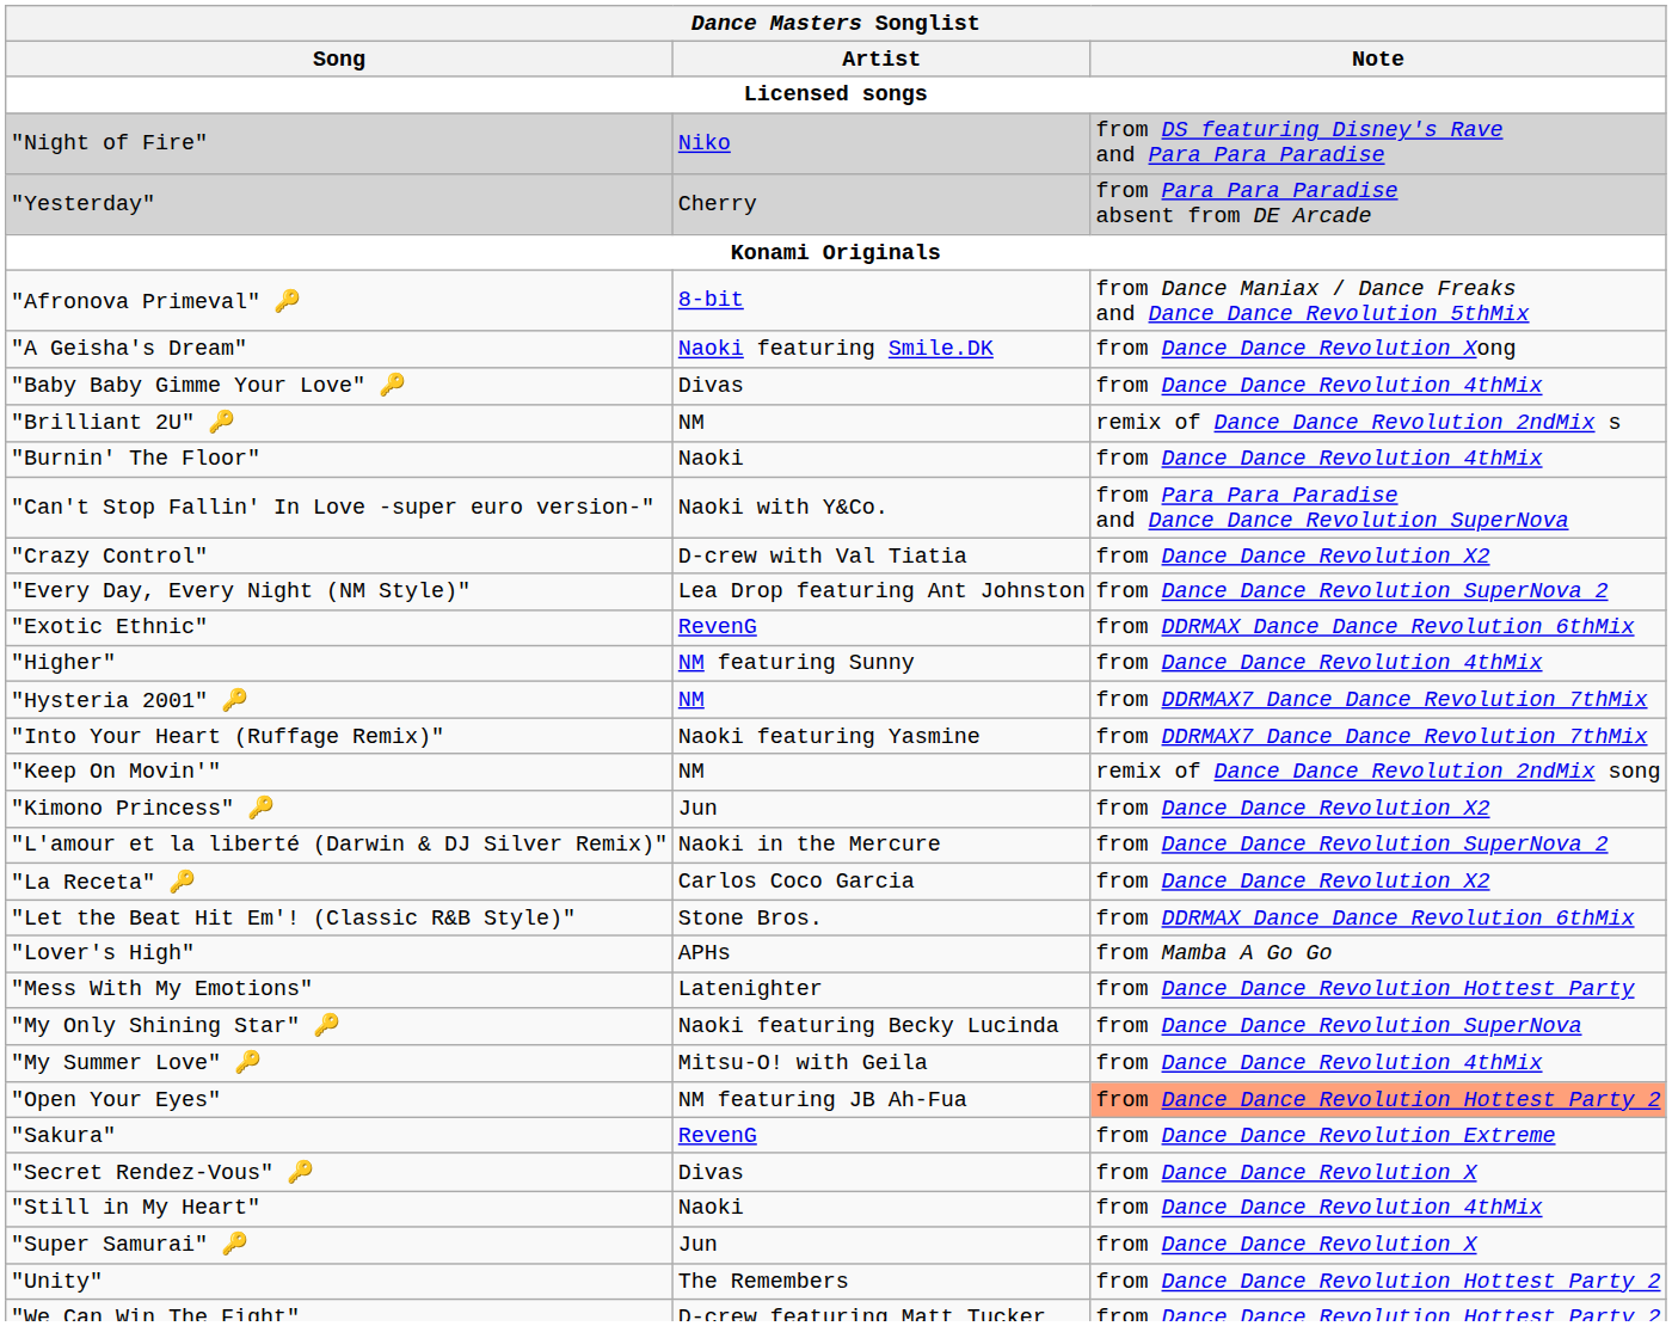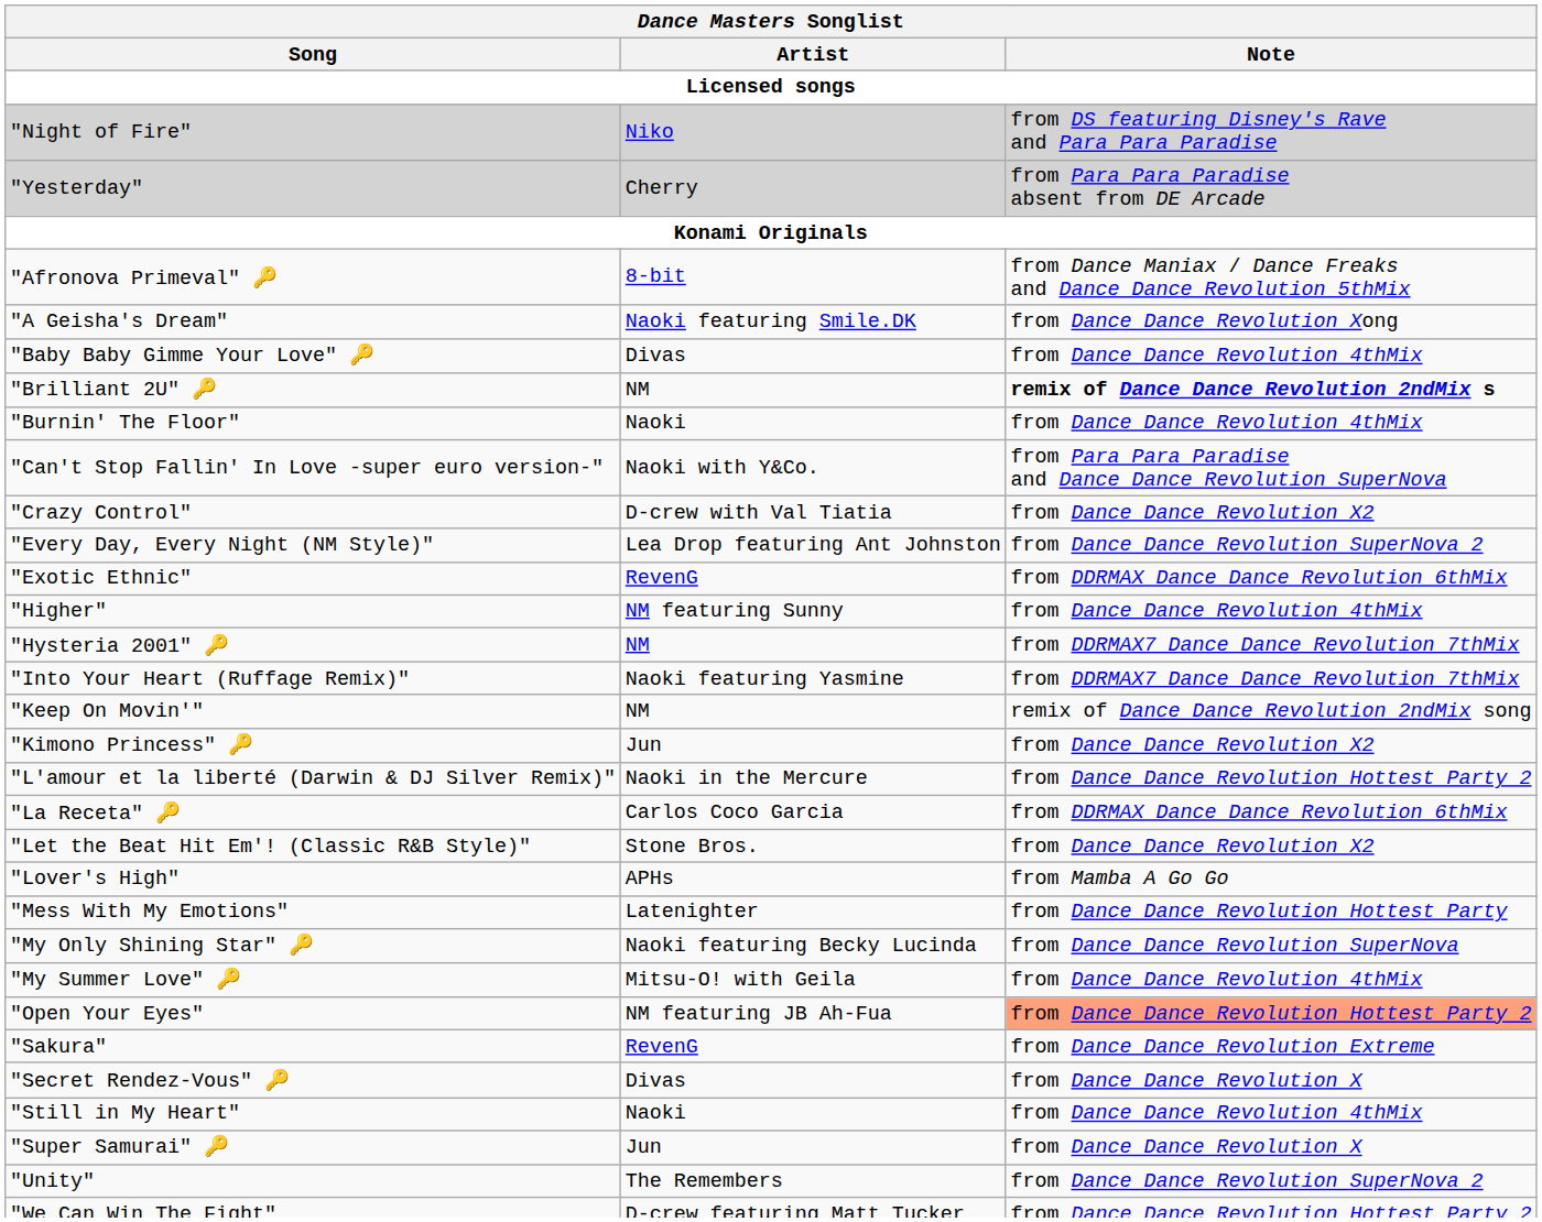"Brilliant 2U" 🔑 | Note / Licensed songs: normal -> bold
"L'amour et la liberté (Darwin & DJ Silver Remix)" | Note / Licensed songs: from Dance Dance Revolution SuperNova 2 -> from Dance Dance Revolution Hottest Party 2
"La Receta" 🔑 | Note / Licensed songs: from Dance Dance Revolution X2 -> from DDRMAX Dance Dance Revolution 6thMix
"Let the Beat Hit Em'! (Classic R&B Style)" | Note / Licensed songs: from DDRMAX Dance Dance Revolution 6thMix -> from Dance Dance Revolution X2
"Unity" | Note / Licensed songs: from Dance Dance Revolution Hottest Party 2 -> from Dance Dance Revolution SuperNova 2
